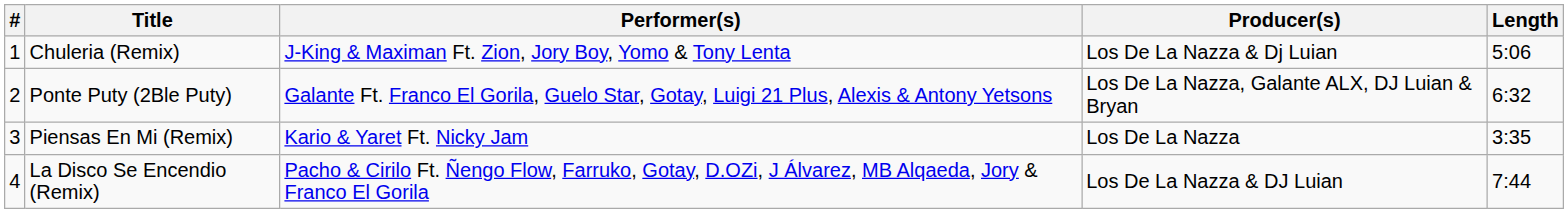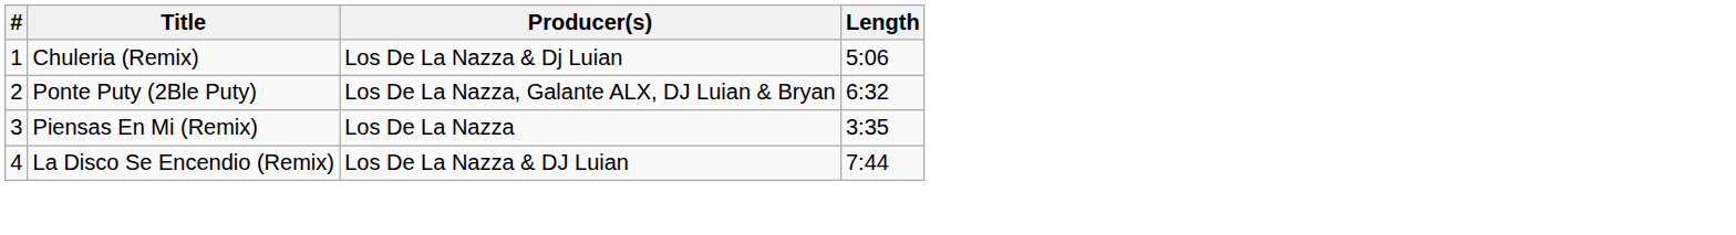- column: Performer(s) | J-King & Maximan Ft. Zion, Jory Boy, Yomo & Tony Lenta | Galante Ft. Franco El Gorila, Guelo Star, Gotay, Luigi 21 Plus, Alexis & Antony Yetsons | Kario & Yaret Ft. Nicky Jam | Pacho & Cirilo Ft. Ñengo Flow, Farruko, Gotay, D.OZi, J Álvarez, MB Alqaeda, Jory & Franco El Gorila
